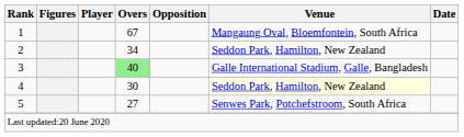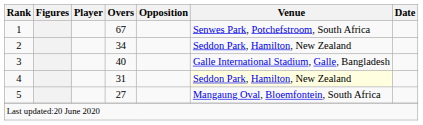1 | Venue: Mangaung Oval, Bloemfontein, South Africa -> Senwes Park, Potchefstroom, South Africa
3 | Overs: lightgreen background -> no background
4 | Overs: 30 -> 31
5 | Venue: Senwes Park, Potchefstroom, South Africa -> Mangaung Oval, Bloemfontein, South Africa
